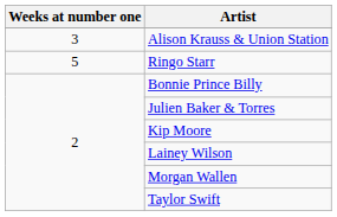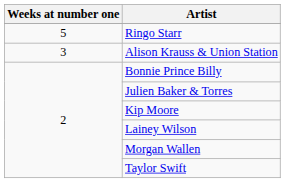rows swapped: Ringo Starr <-> Alison Krauss & Union Station
